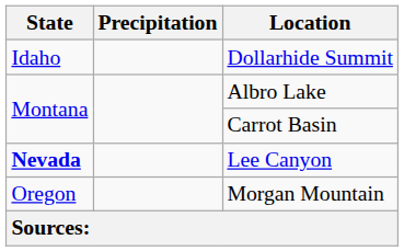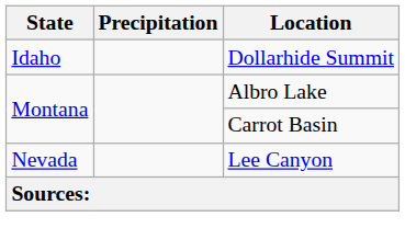Lee Canyon | State: bold -> normal
- row: Oregon | Morgan Mountain
